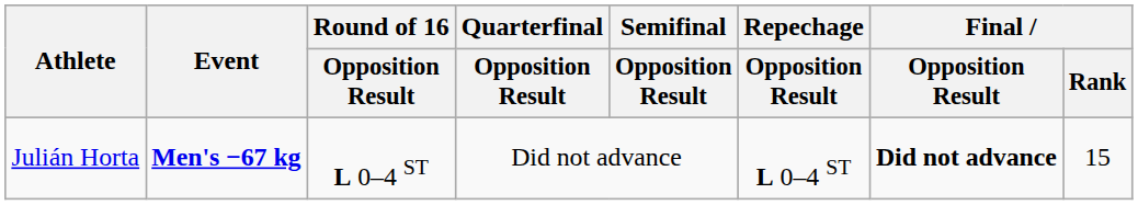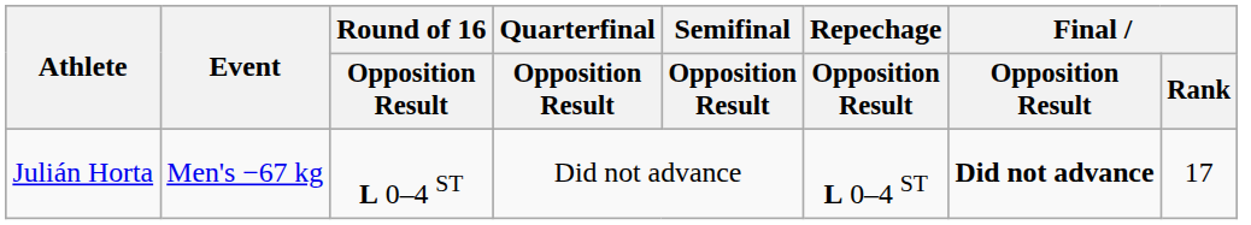Julián Horta | Event: bold -> normal
Julián Horta | Final / Rank: 15 -> 17
